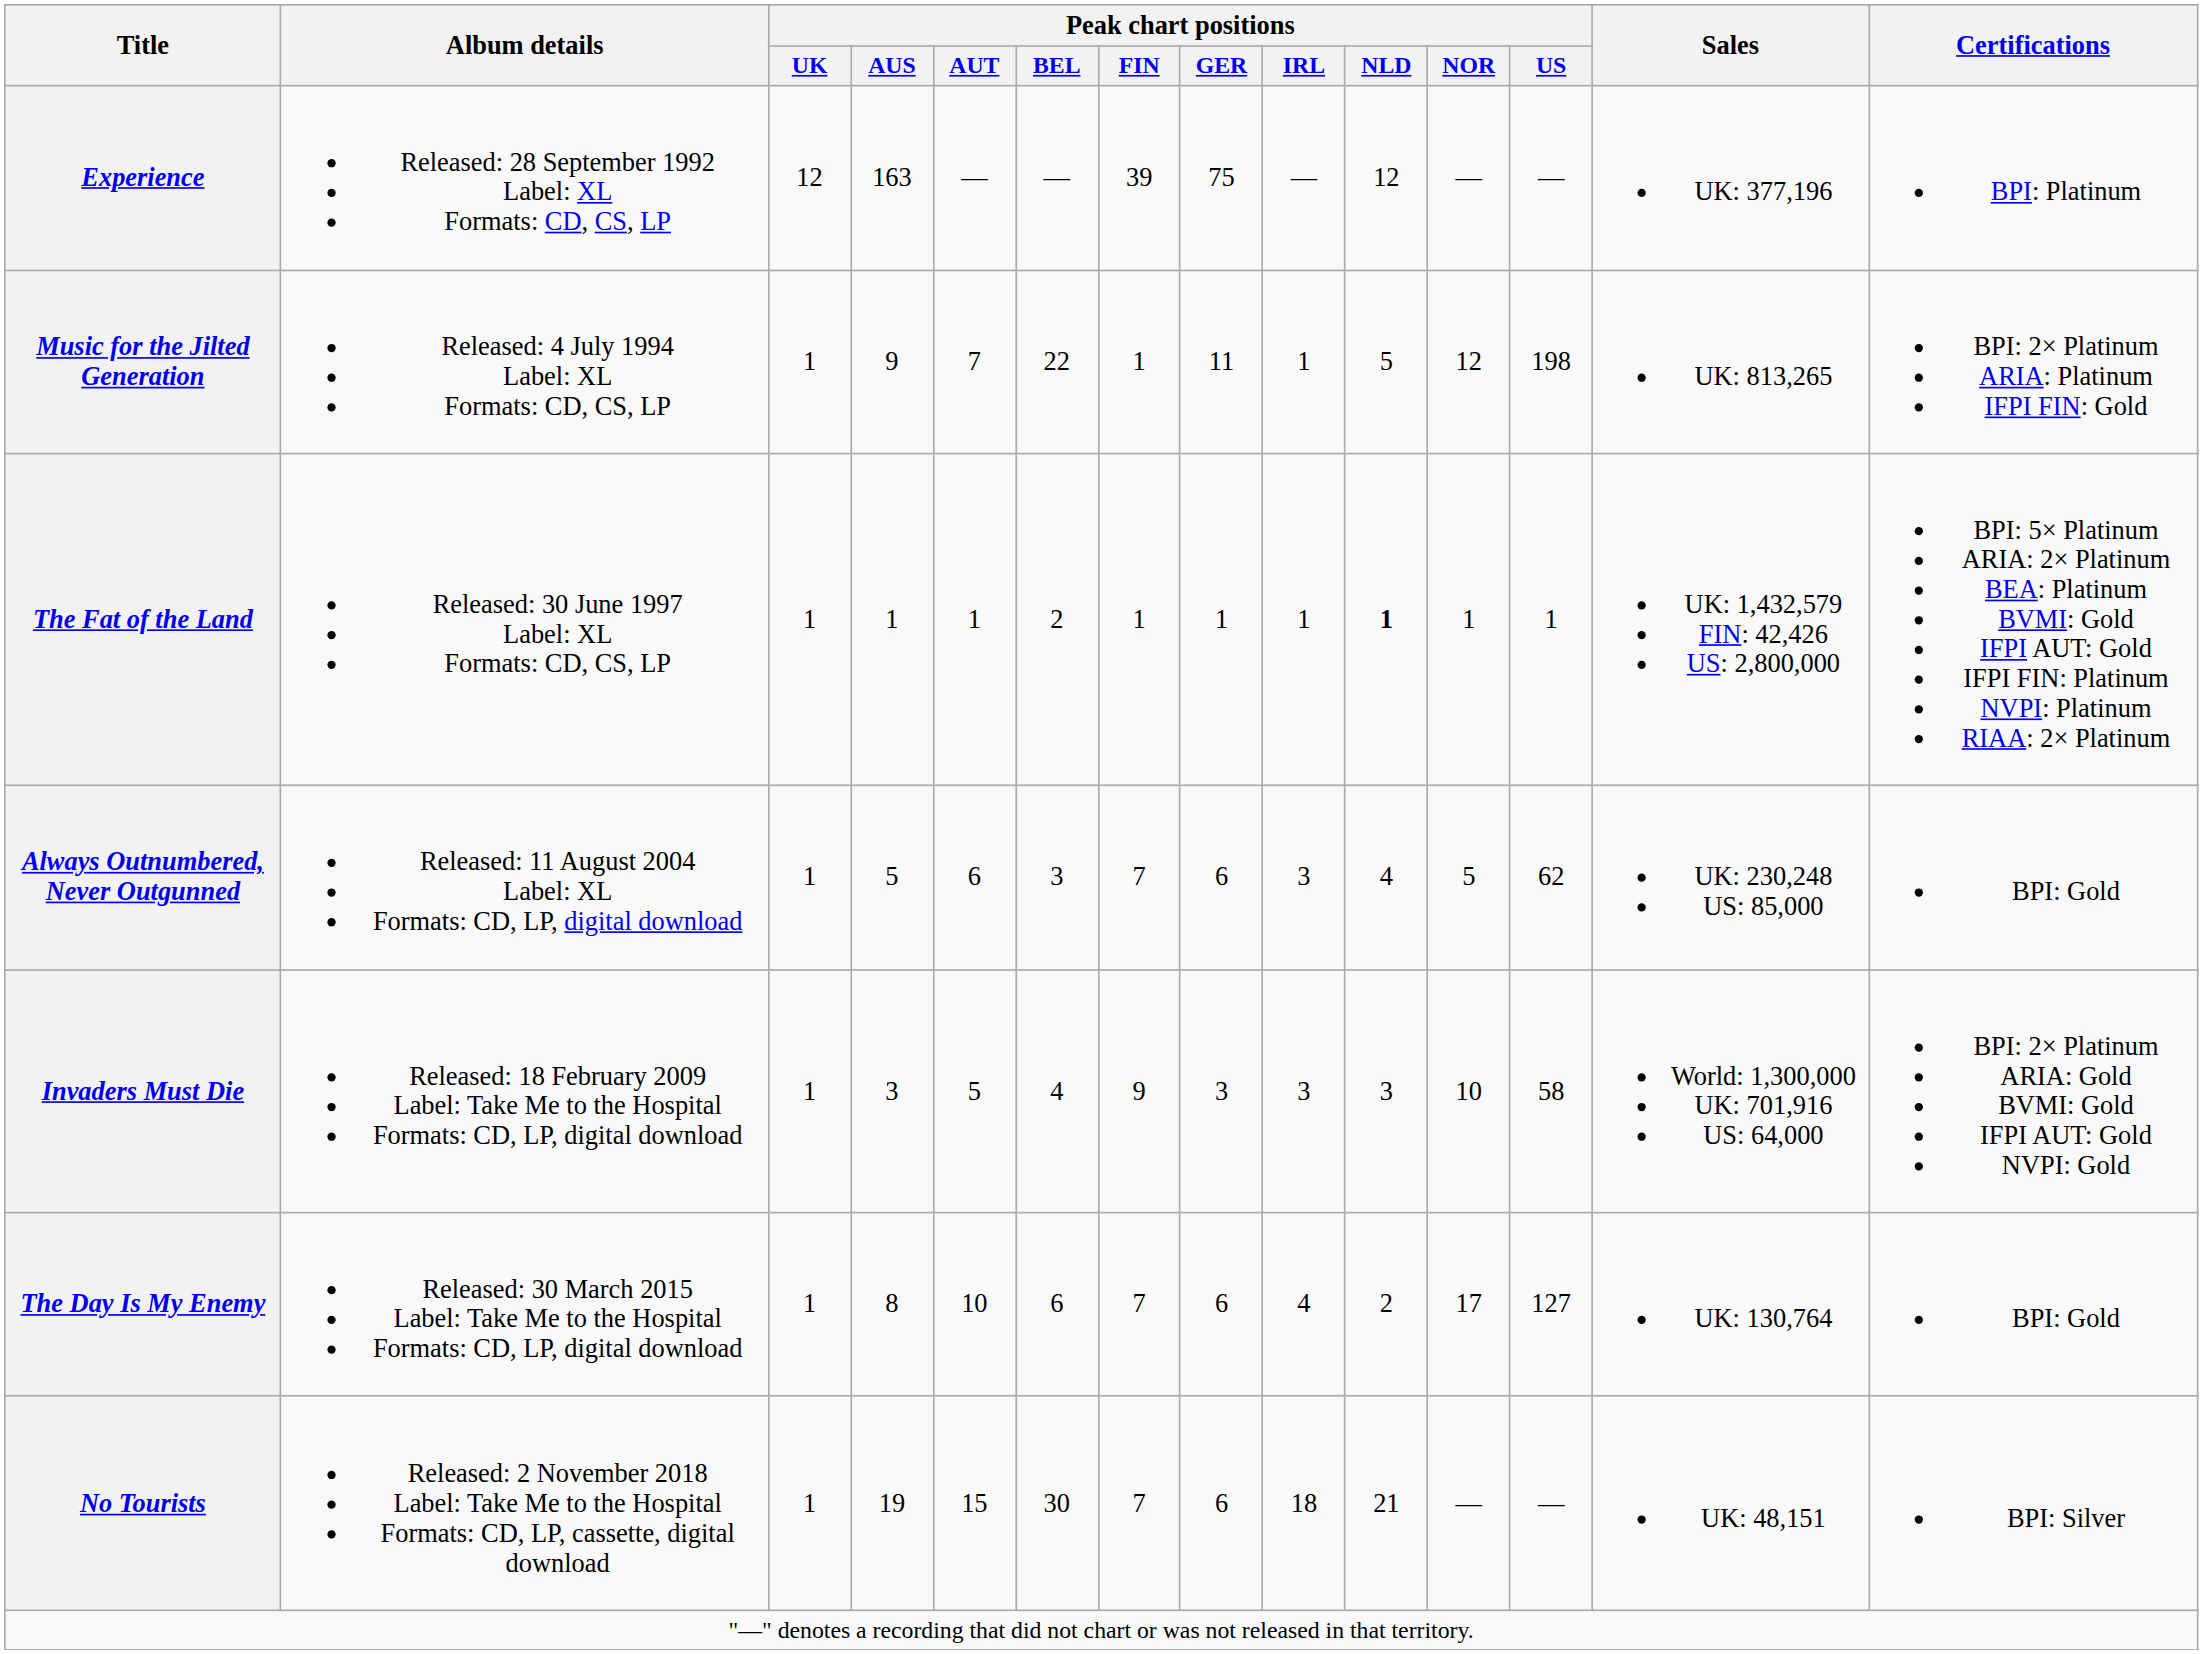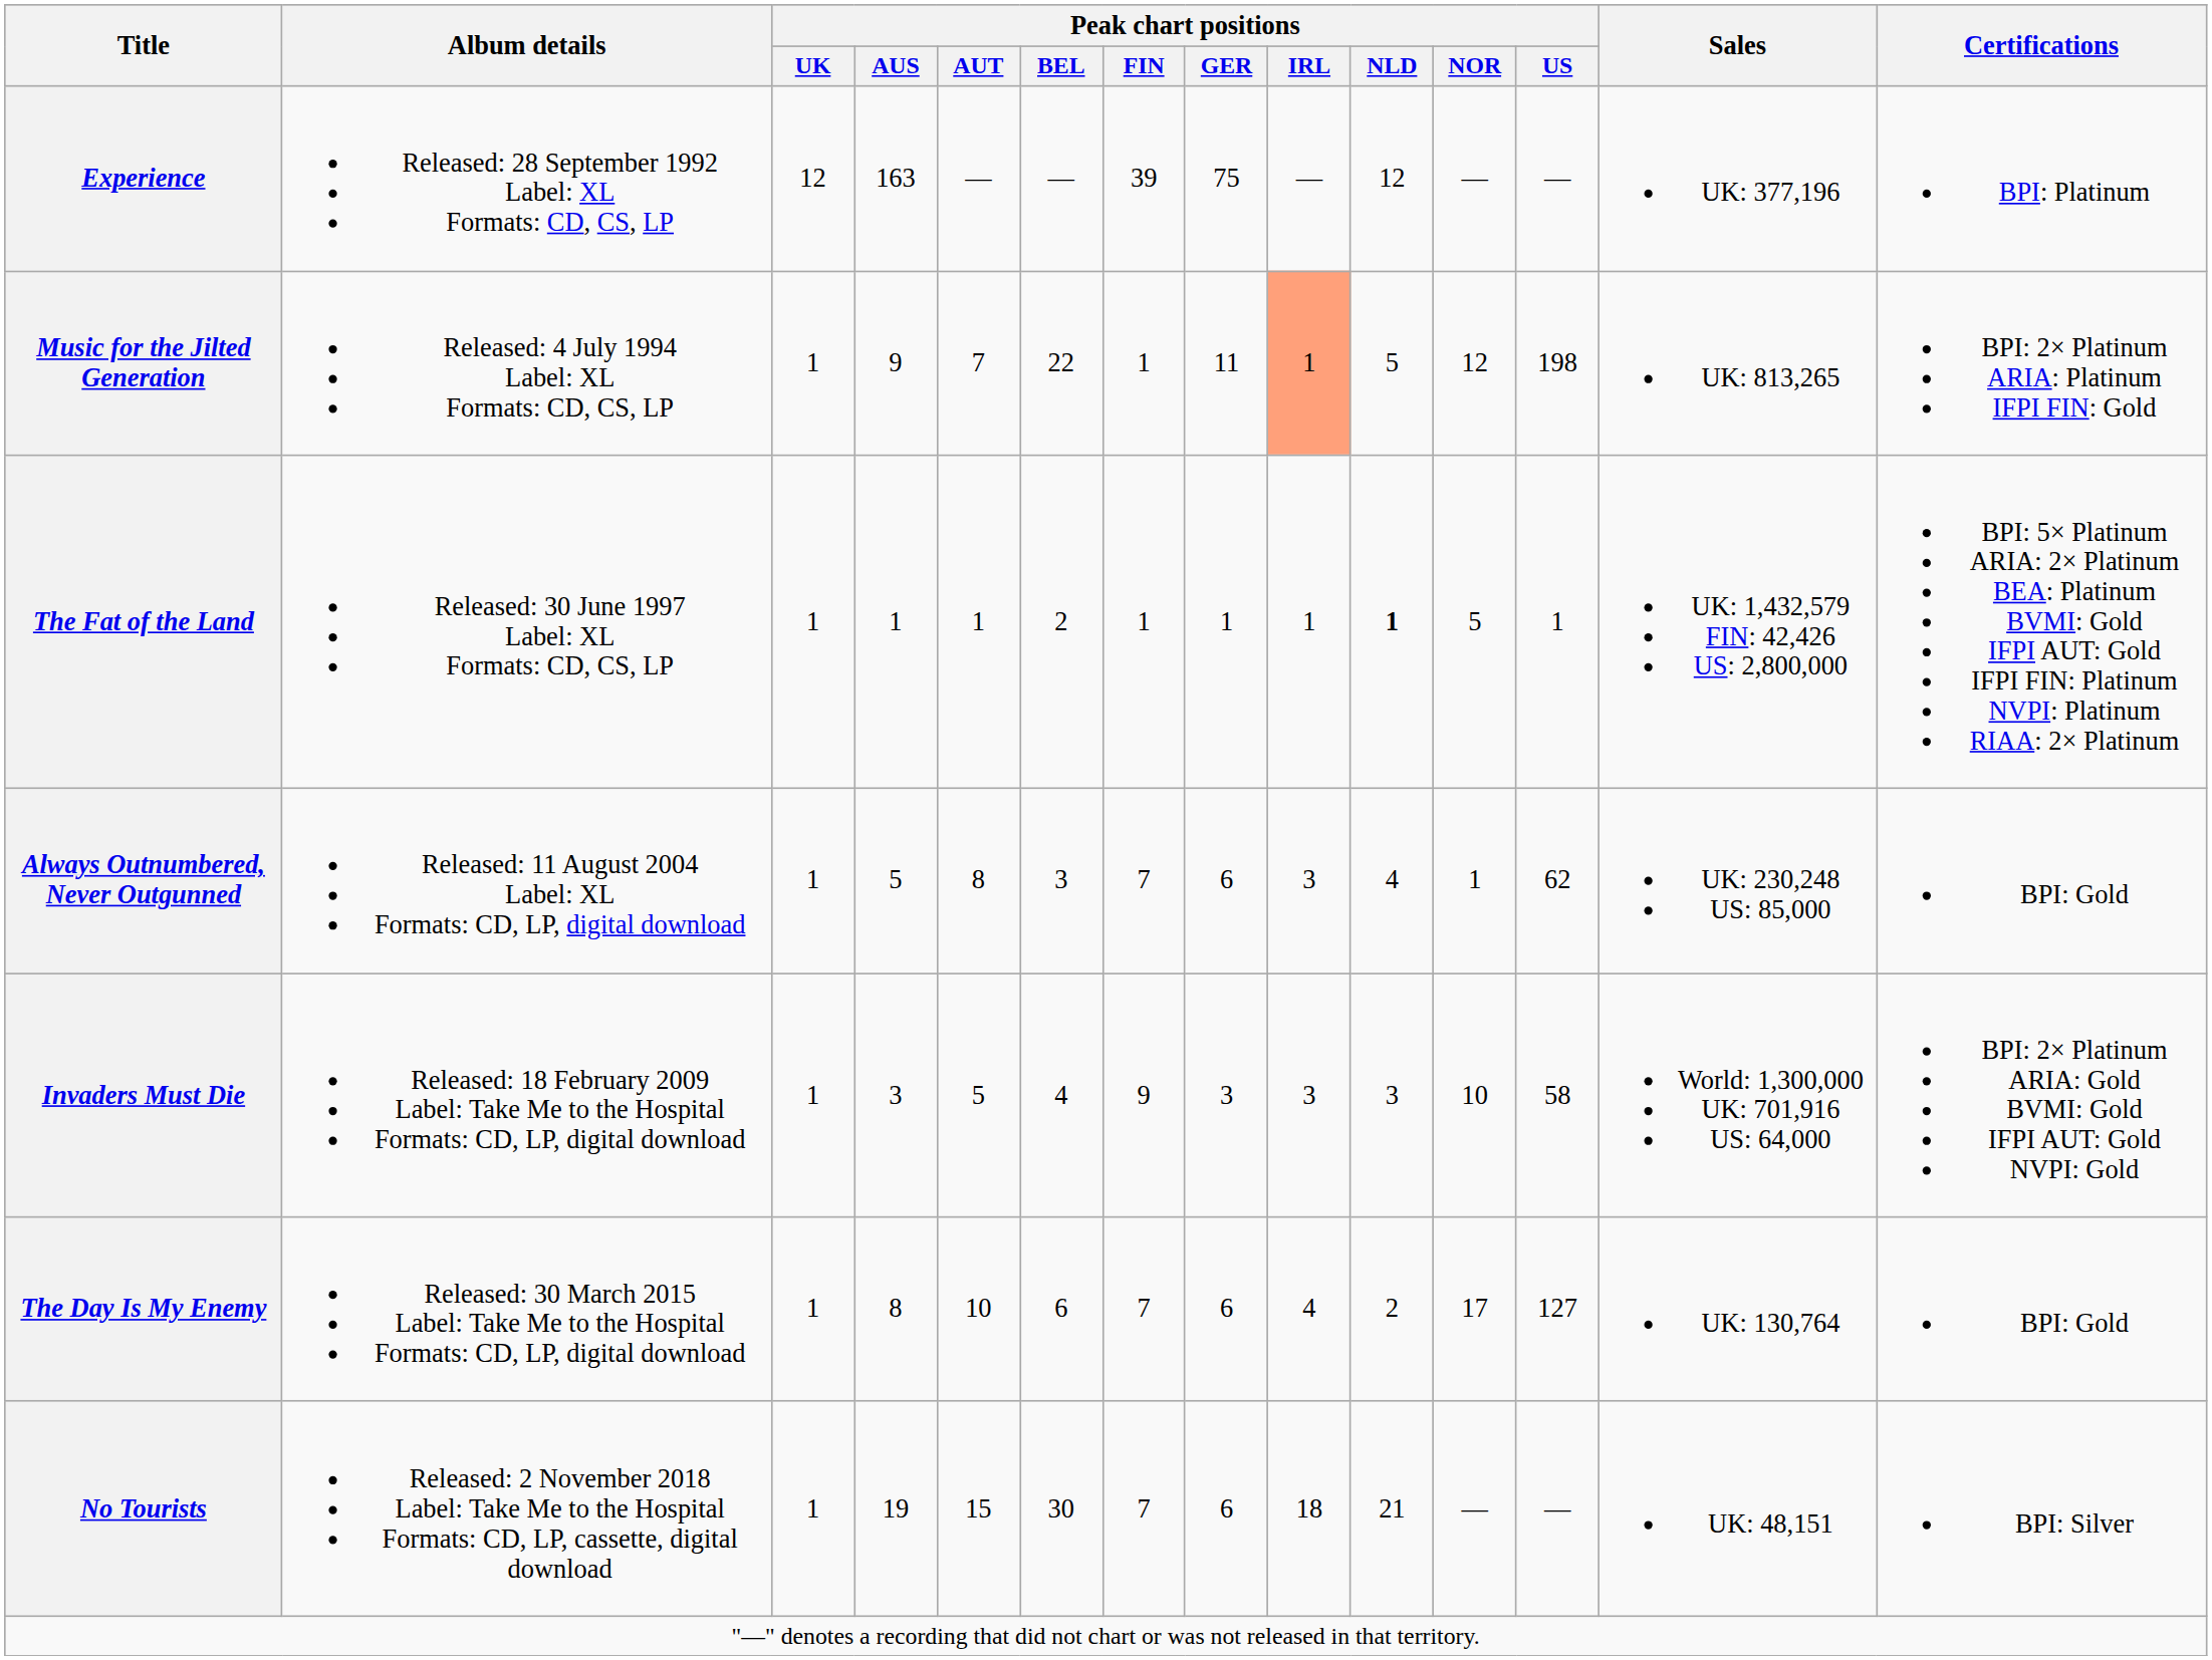Music for the Jilted Generation | Peak chart positions / IRL: no background -> lightsalmon background
The Fat of the Land | Peak chart positions / NOR: 1 -> 5
Always Outnumbered, Never Outgunned | Peak chart positions / AUT: 6 -> 8
Always Outnumbered, Never Outgunned | Peak chart positions / NOR: 5 -> 1
